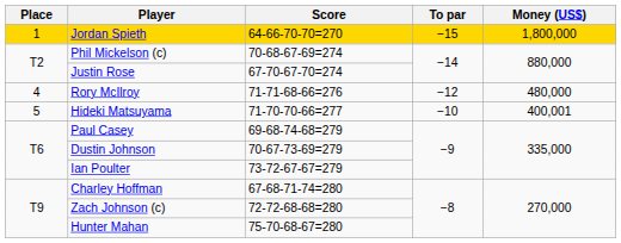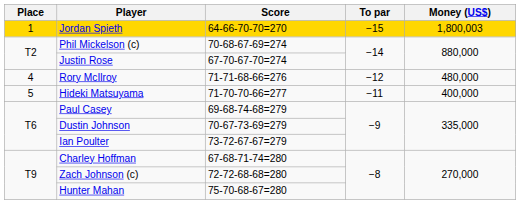Jordan Spieth | Money (US$): 1,800,000 -> 1,800,003
Hideki Matsuyama | To par: −10 -> −11
Hideki Matsuyama | Money (US$): 400,001 -> 400,000
